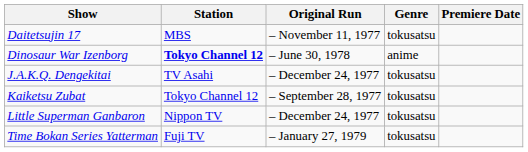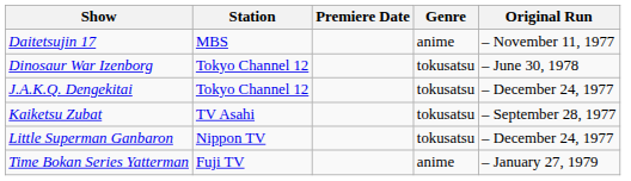columns swapped: Premiere Date <-> Original Run
Daitetsujin 17 | Genre: tokusatsu -> anime
Dinosaur War Izenborg | Station: bold -> normal
Dinosaur War Izenborg | Genre: anime -> tokusatsu
J.A.K.Q. Dengekitai | Station: TV Asahi -> Tokyo Channel 12
Kaiketsu Zubat | Station: Tokyo Channel 12 -> TV Asahi
Time Bokan Series Yatterman | Genre: tokusatsu -> anime
